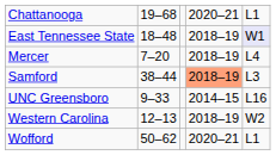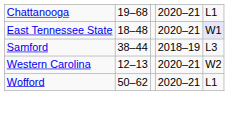East Tennessee State | column 4: 2018–19 -> 2020–21
- row: Mercer | 7–20 | 2018–19 | L4
Samford | column 4: lightsalmon background -> no background
- row: UNC Greensboro | 9–33 | 2014–15 | L16
Western Carolina | column 4: 2018–19 -> 2020–21
